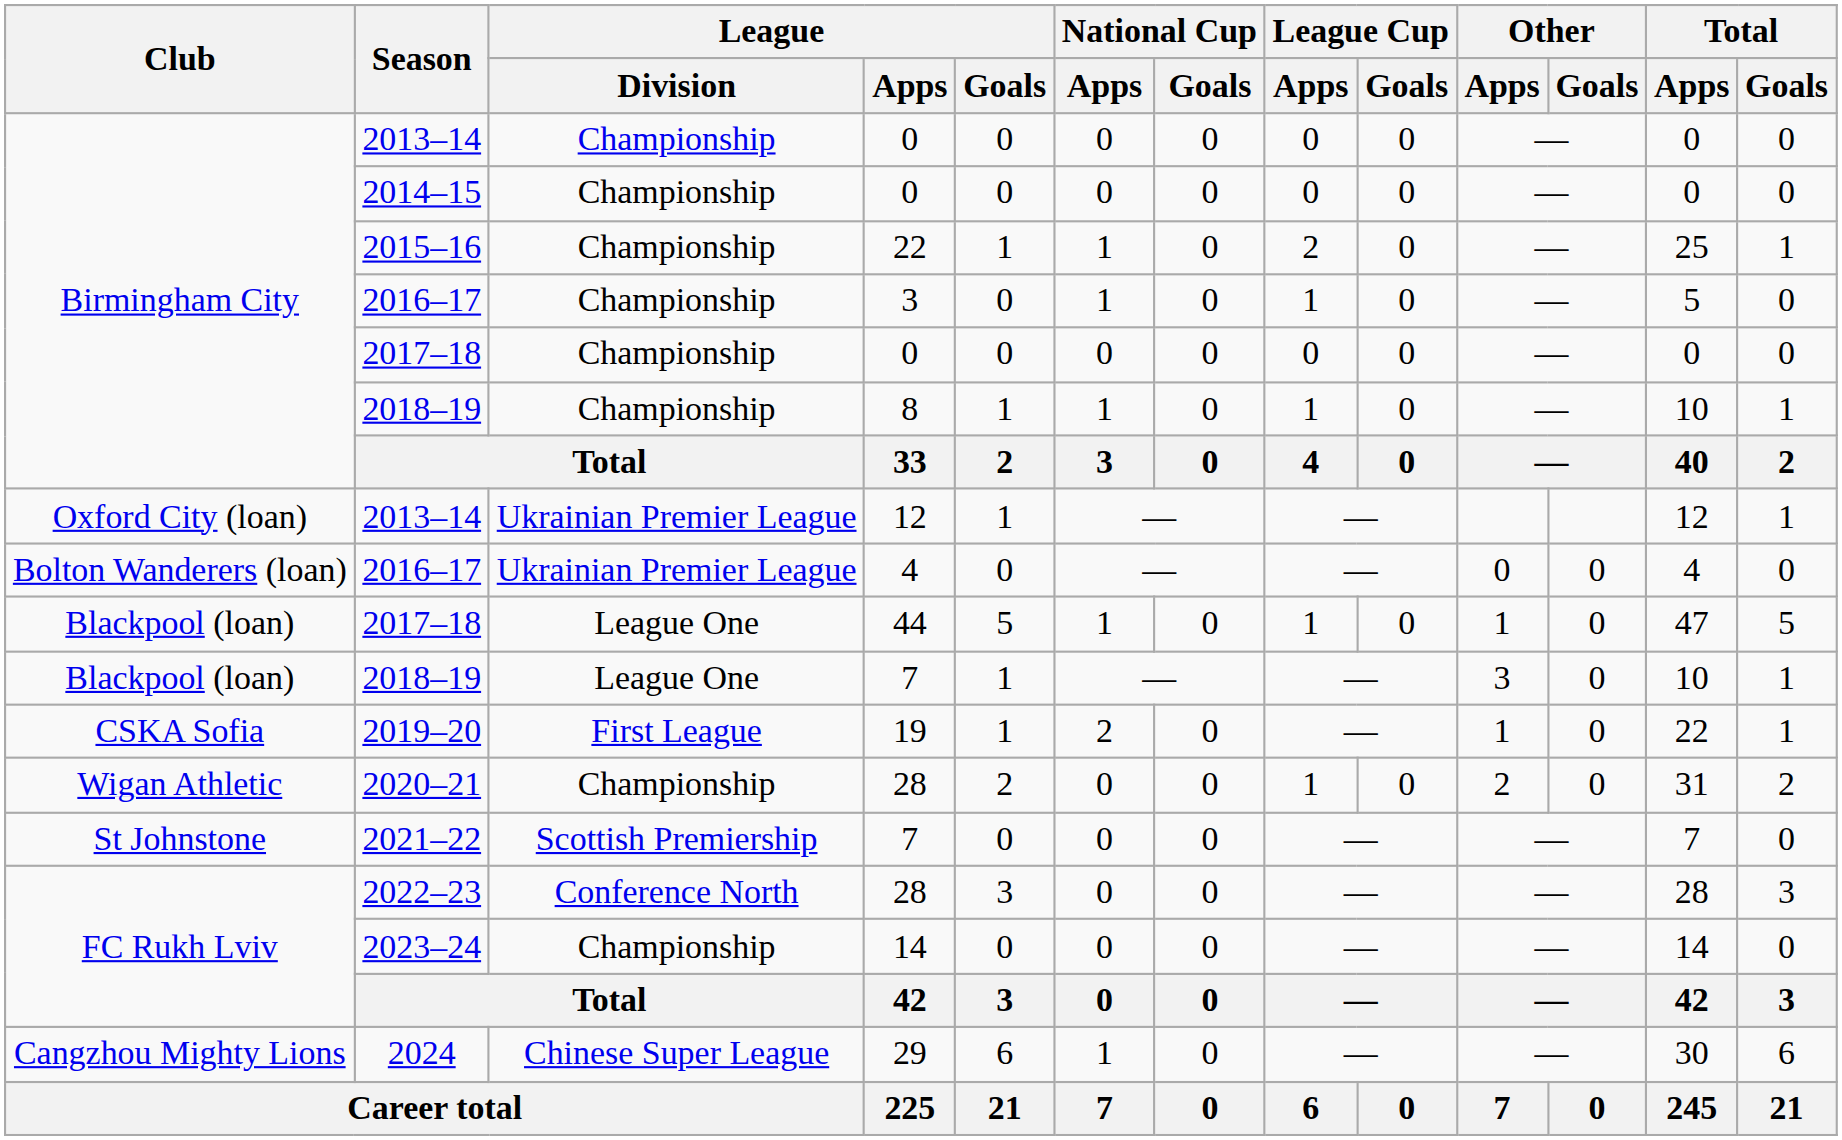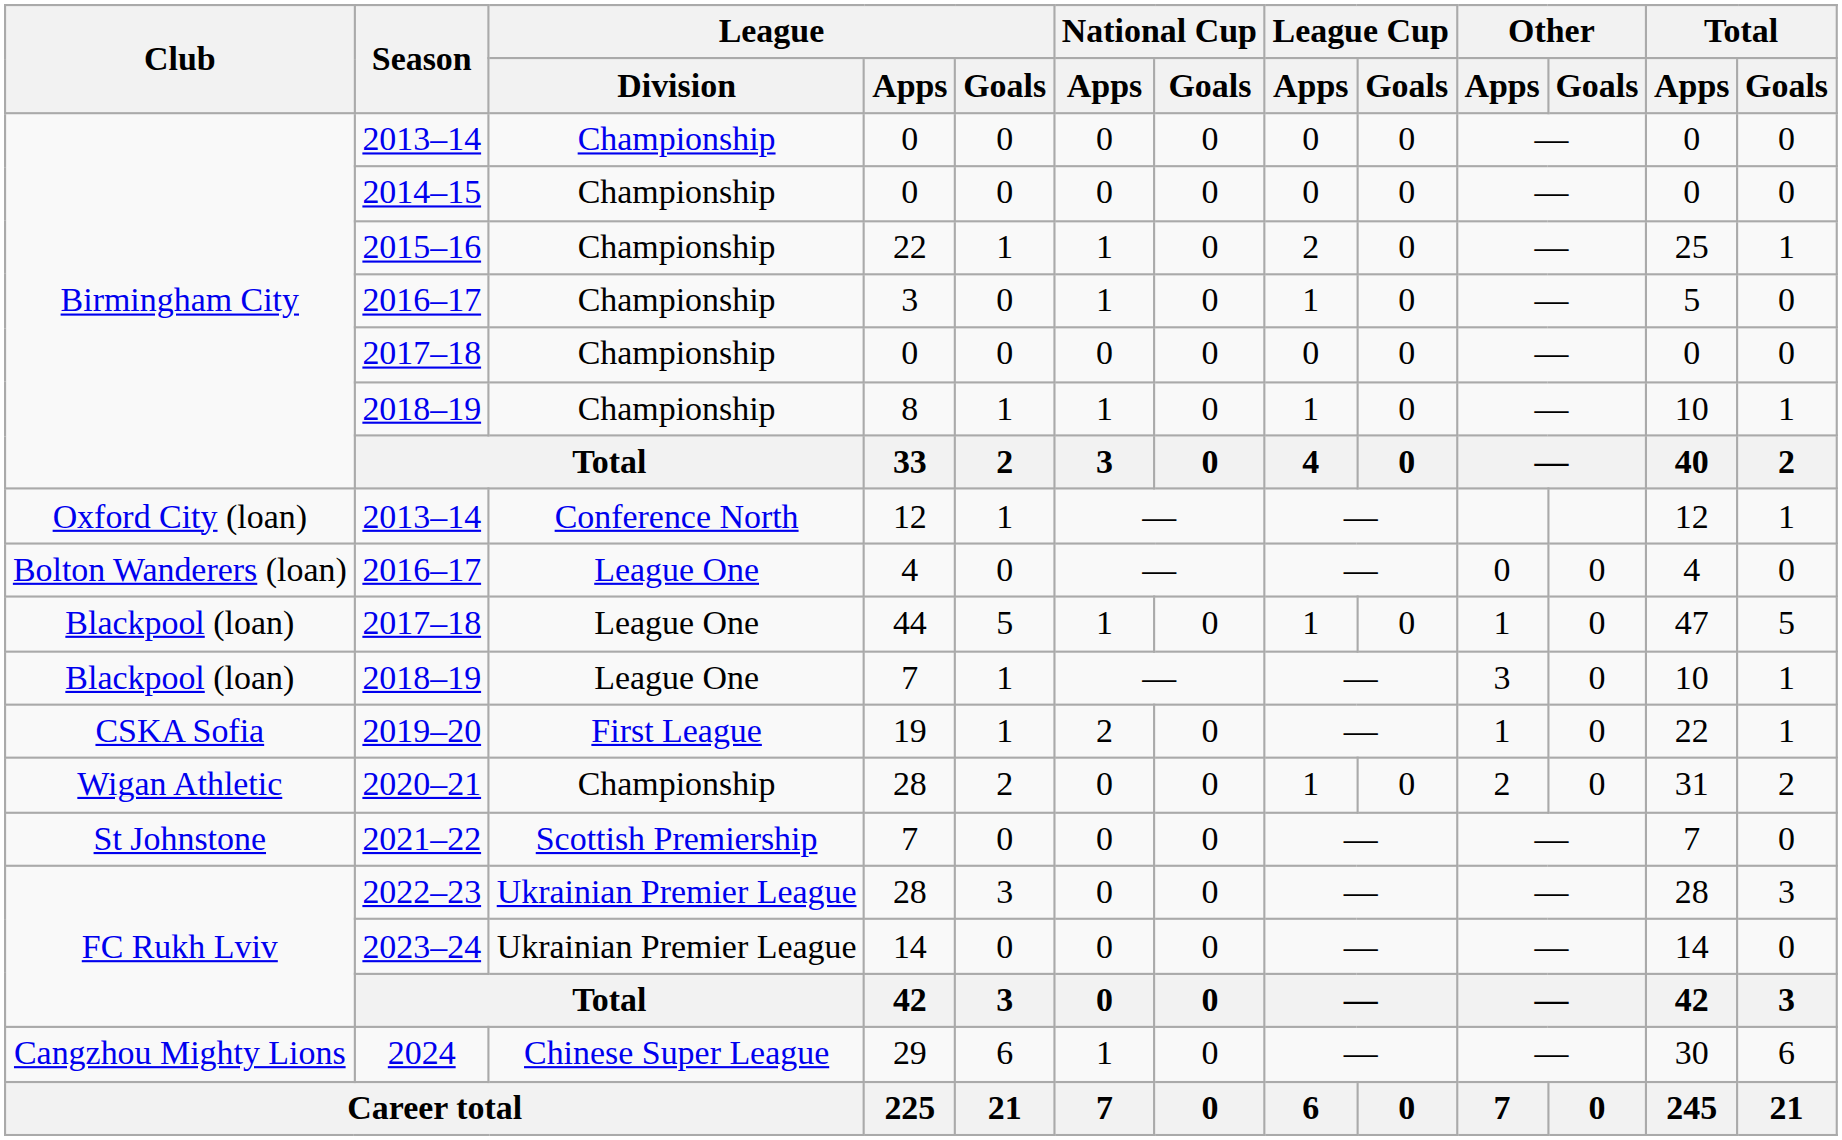2013–14 / 12 | League / Division: Ukrainian Premier League -> Conference North
2016–17 / 4 | League / Division: Ukrainian Premier League -> League One
2022–23 | League / Division: Conference North -> Ukrainian Premier League
2023–24 | League / Division: Championship -> Ukrainian Premier League
